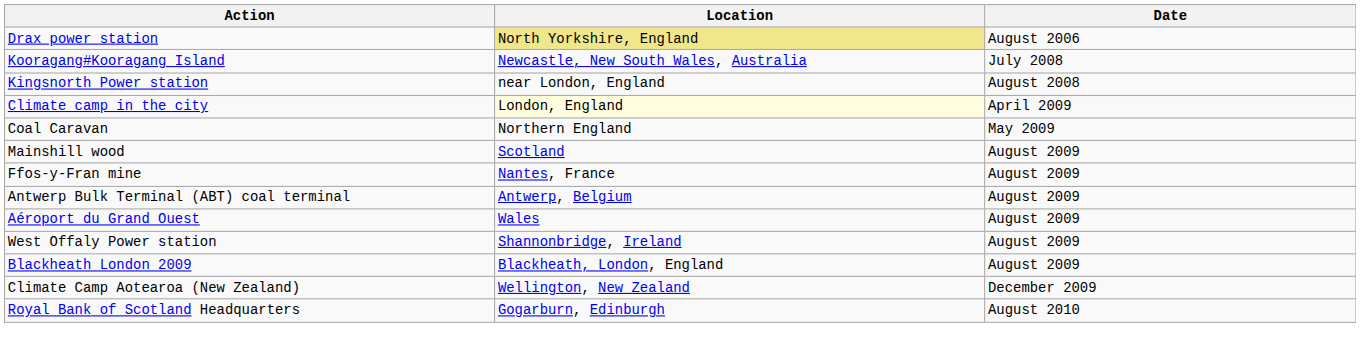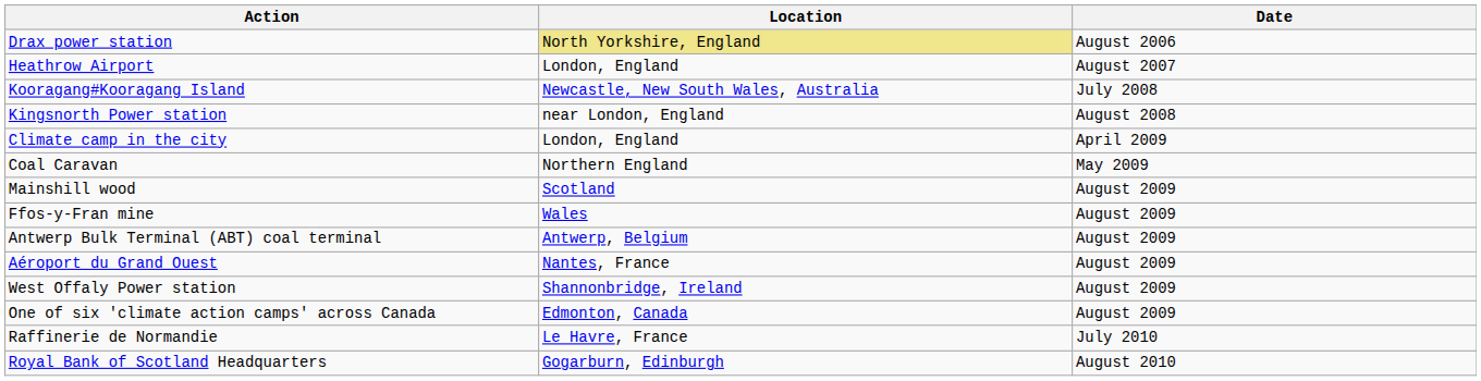+ row: Heathrow Airport | London, England | August 2007
Climate camp in the city | Location: lightyellow background -> no background
Ffos-y-Fran mine | Location: Nantes, France -> Wales
Aéroport du Grand Ouest | Location: Wales -> Nantes, France
- row: Blackheath London 2009 | Blackheath, London, England | August 2009
+ row: One of six 'climate action camps' across Canada | Edmonton, Canada | August 2009
- row: Climate Camp Aotearoa (New Zealand) | Wellington, New Zealand | December 2009
+ row: Raffinerie de Normandie | Le Havre, France | July 2010
